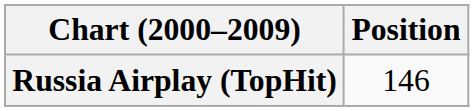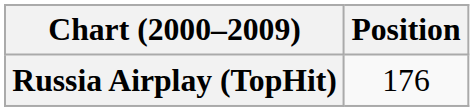Russia Airplay (TopHit) | Position: 146 -> 176
